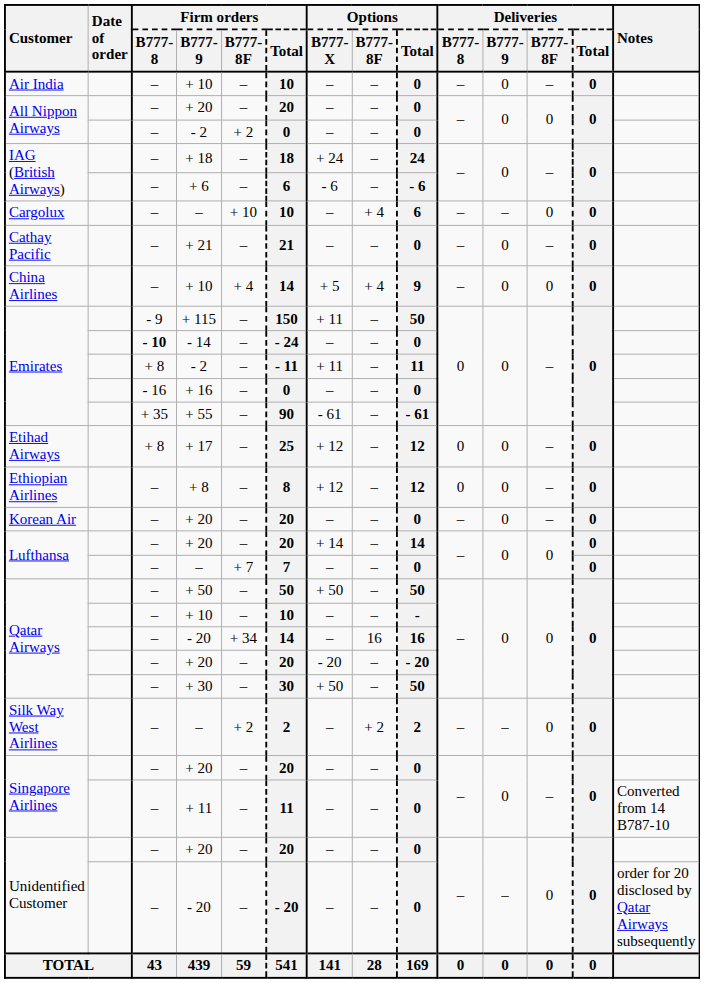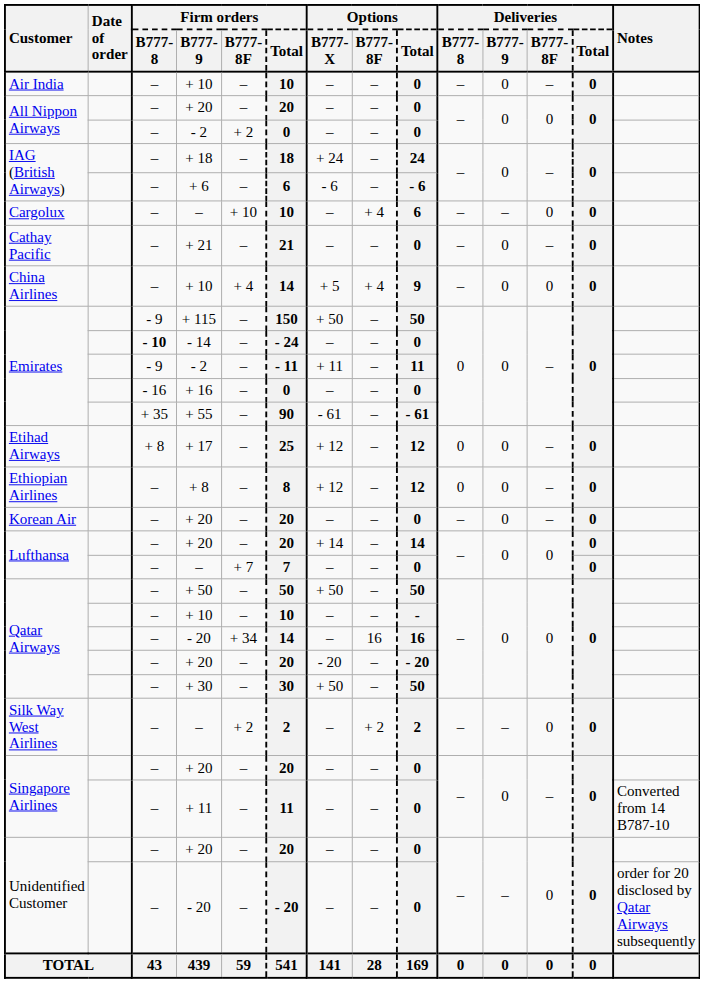+ 115 | Options / B777-X: + 11 -> + 50
Emirates / - 2 | Firm orders / B777-8: + 8 -> - 9
